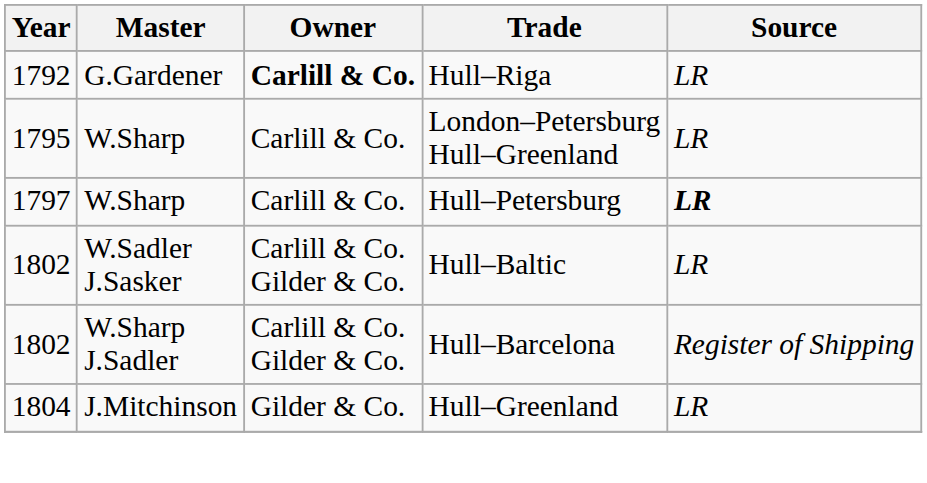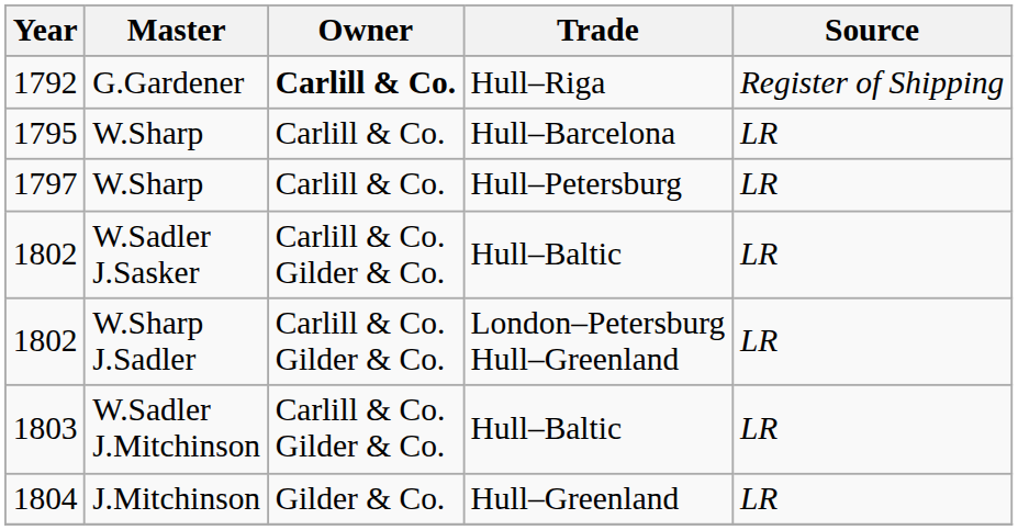1792 | Source: LR -> Register of Shipping
1795 | Trade: London–Petersburg Hull–Greenland -> Hull–Barcelona
1797 | Source: bold -> normal
1802 / W.Sharp J.Sadler | Trade: Hull–Barcelona -> London–Petersburg Hull–Greenland
1802 / W.Sharp J.Sadler | Source: Register of Shipping -> LR
+ row: 1803 | W.Sadler J.Mitchinson | Carlill & Co. Gilder & Co. | Hull–Baltic | LR
